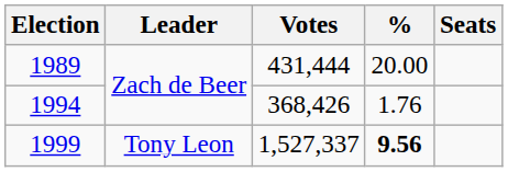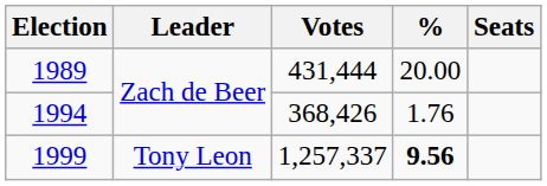1999 | Votes: 1,527,337 -> 1,257,337
